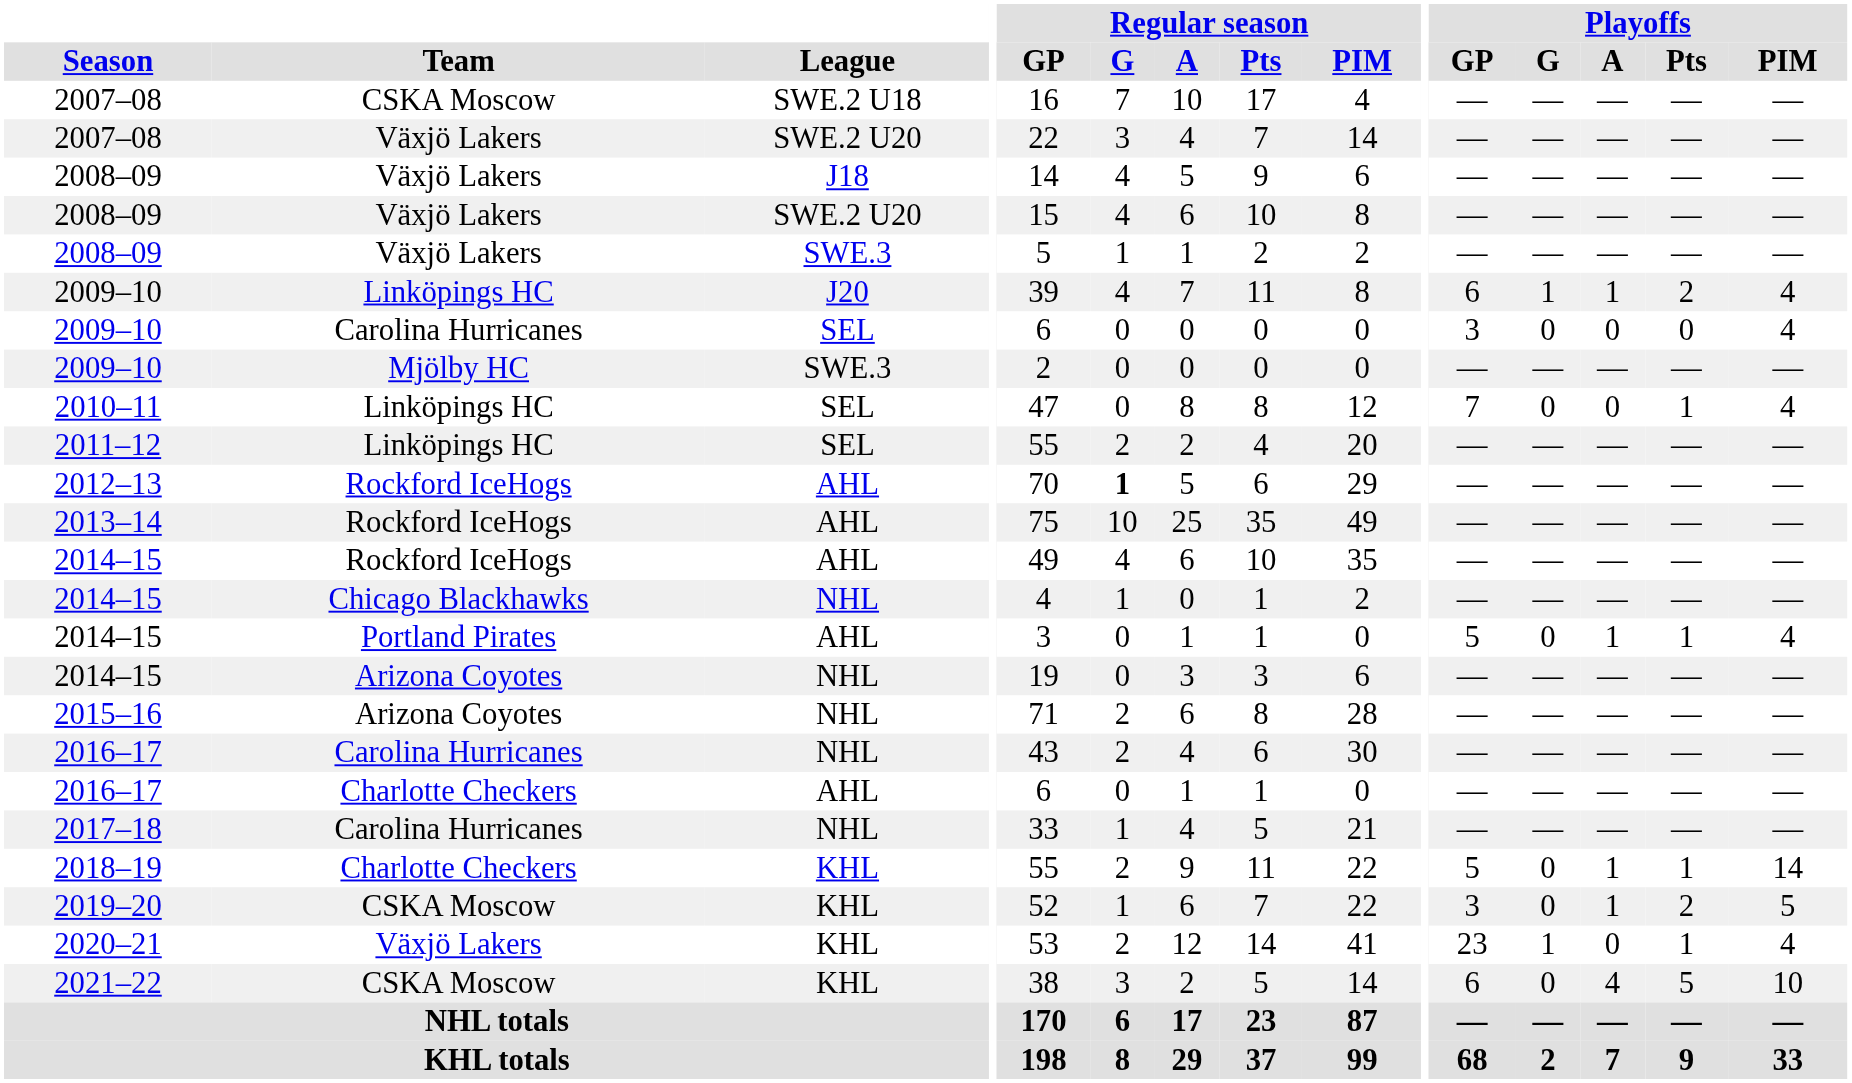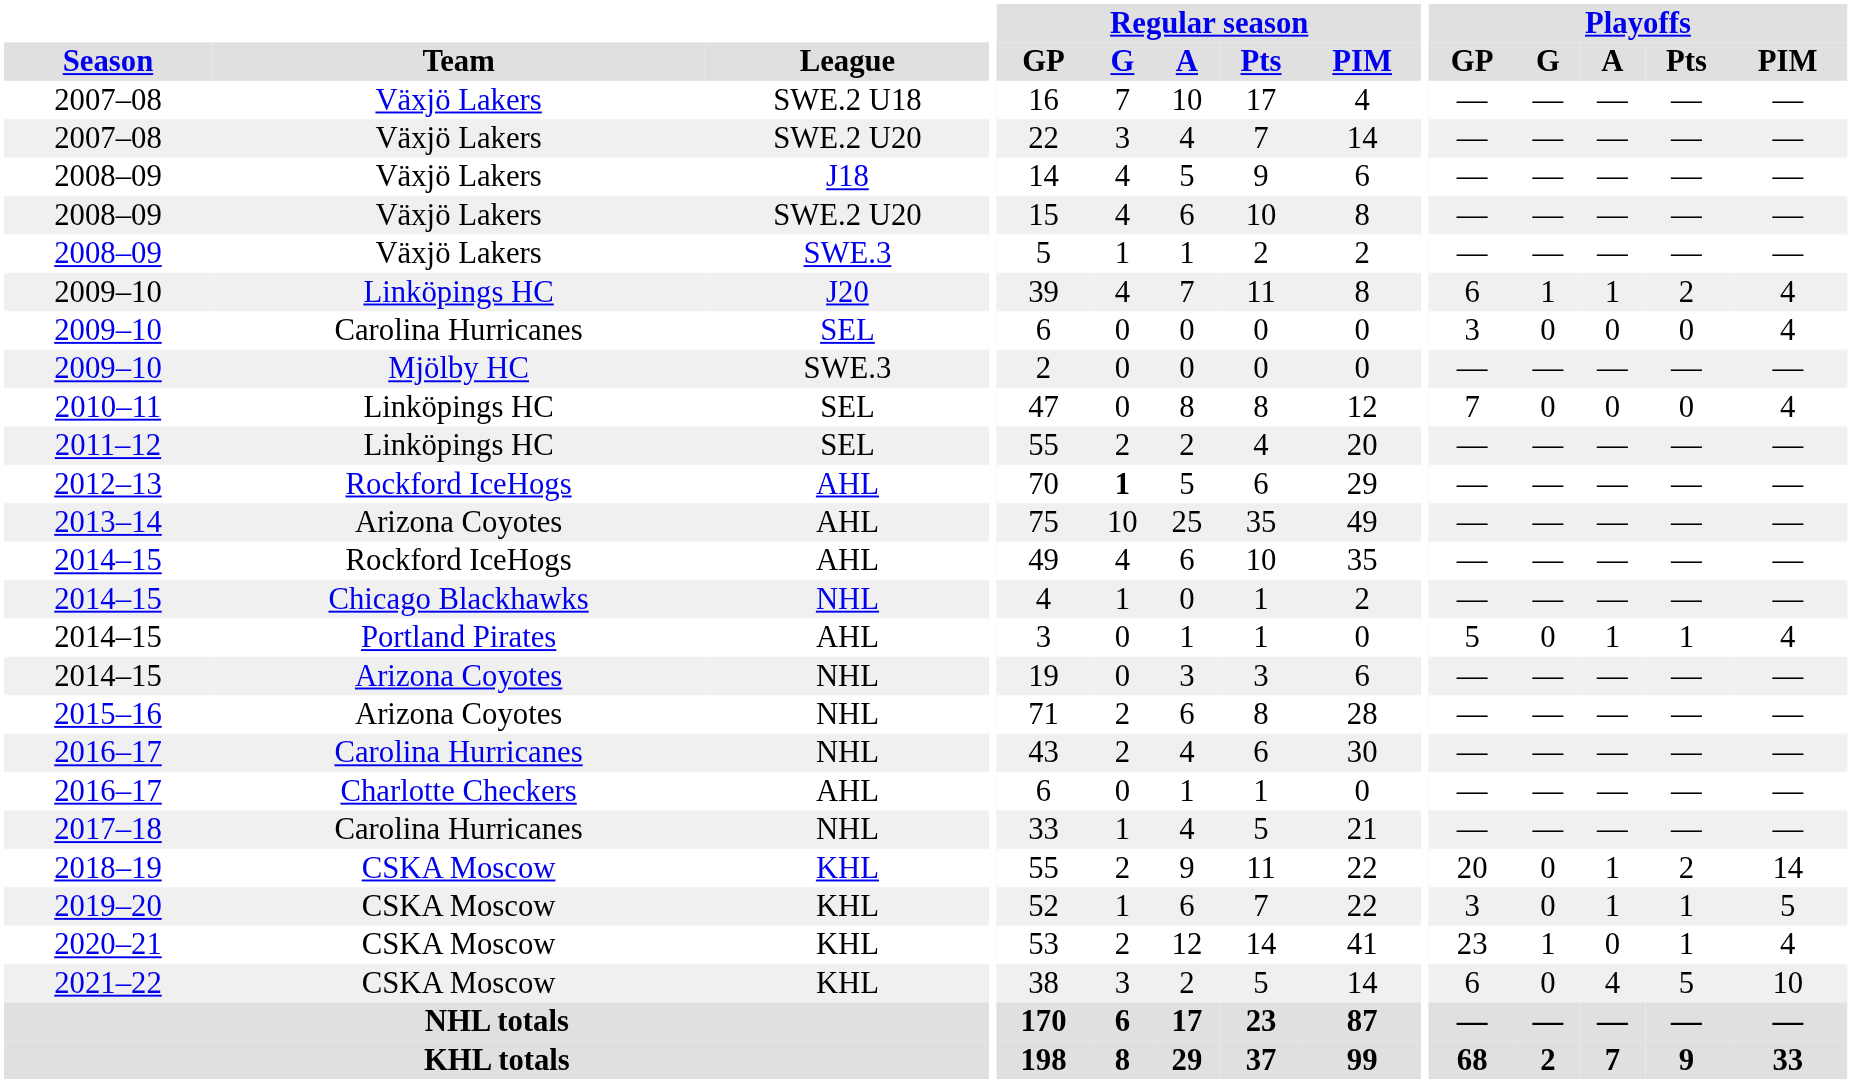2007–08 / SWE.2 U18 | Team: CSKA Moscow -> Växjö Lakers
2010–11 | Playoffs / Pts: 1 -> 0
2013–14 | Team: Rockford IceHogs -> Arizona Coyotes
2018–19 | Team: Charlotte Checkers -> CSKA Moscow
2018–19 | Playoffs / GP: 5 -> 20
2018–19 | Playoffs / Pts: 1 -> 2
2019–20 | Playoffs / Pts: 2 -> 1
2020–21 | Team: Växjö Lakers -> CSKA Moscow
